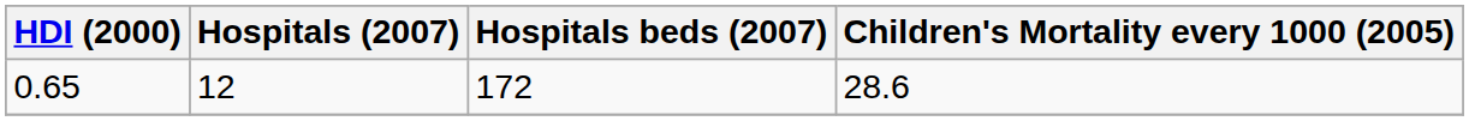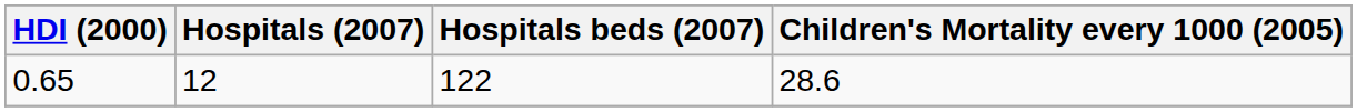0.65 | Hospitals beds (2007): 172 -> 122
